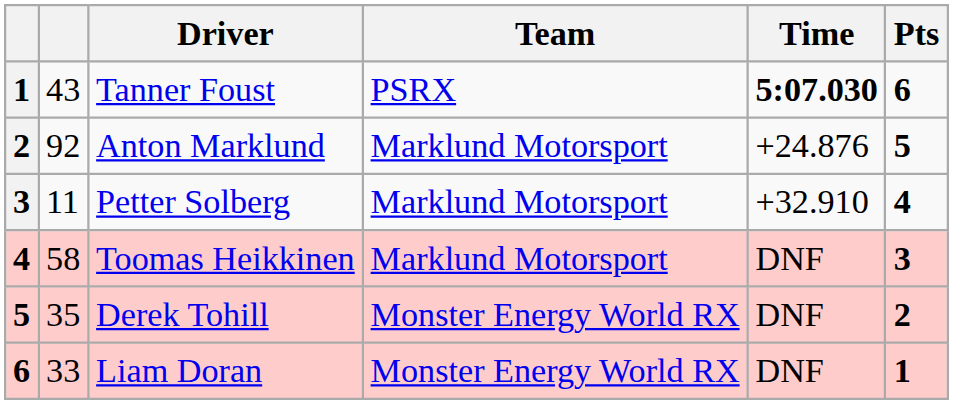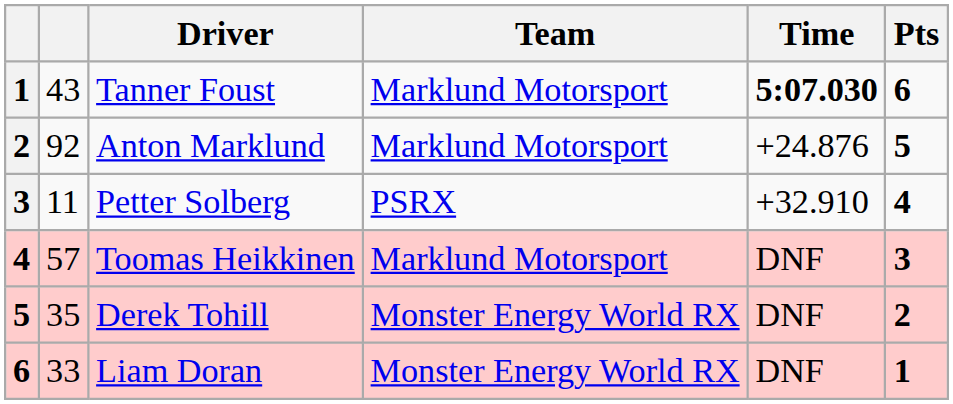Tanner Foust | Team: PSRX -> Marklund Motorsport
Petter Solberg | Team: Marklund Motorsport -> PSRX
Toomas Heikkinen | column 2: 58 -> 57
